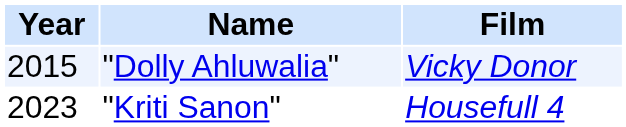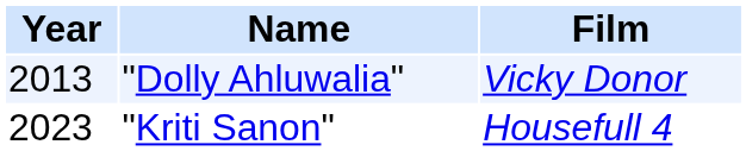"Dolly Ahluwalia" | Year: 2015 -> 2013
